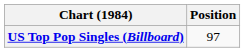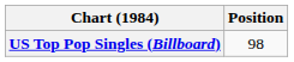US Top Pop Singles (Billboard) | Position: 97 -> 98
